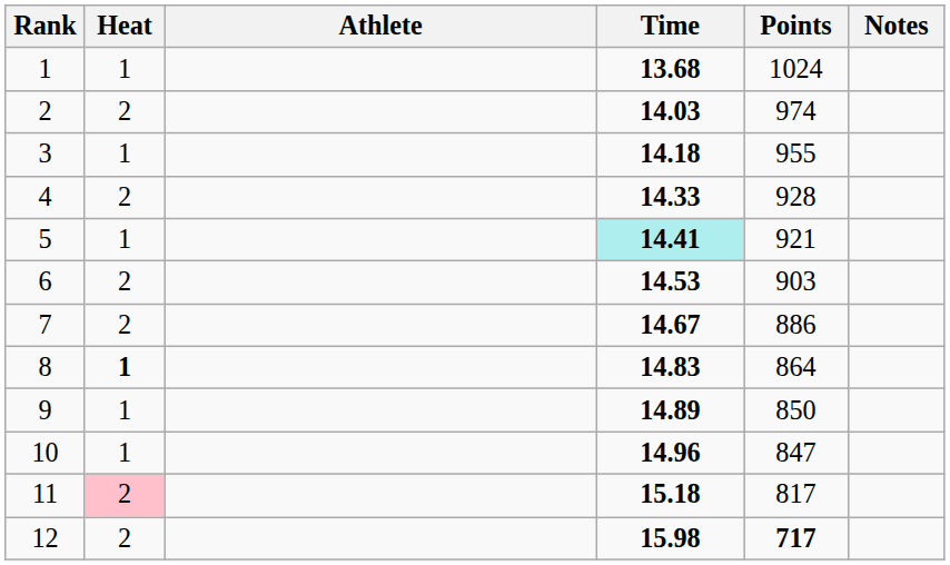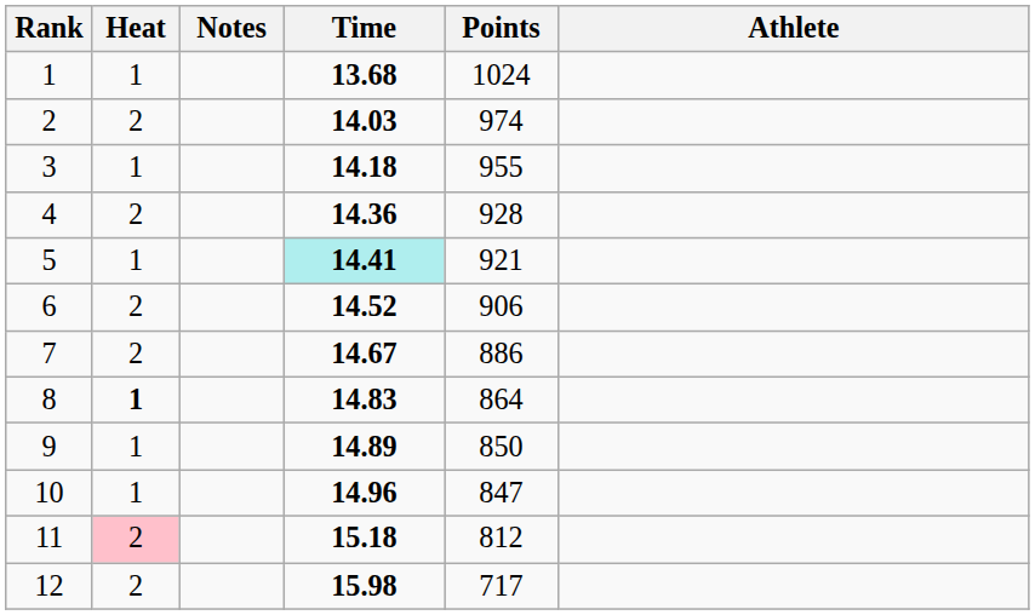columns swapped: Athlete <-> Notes
4 | Time: 14.33 -> 14.36
6 | Time: 14.53 -> 14.52
6 | Points: 903 -> 906
11 | Points: 817 -> 812
12 | Points: bold -> normal
